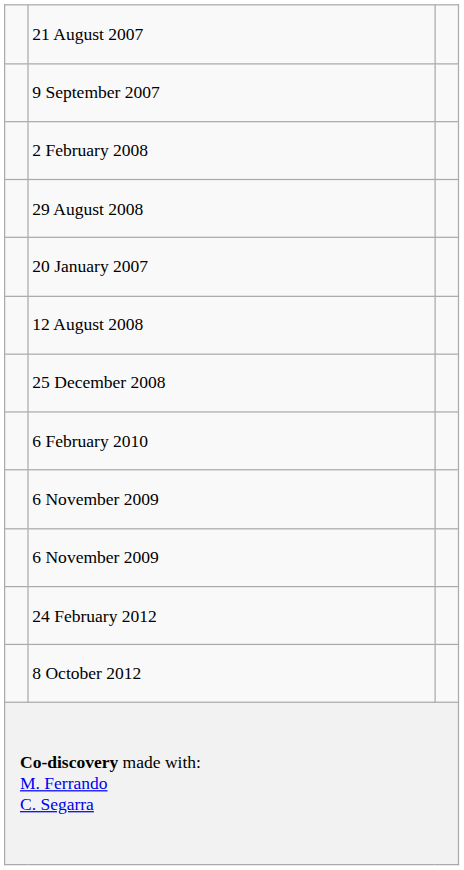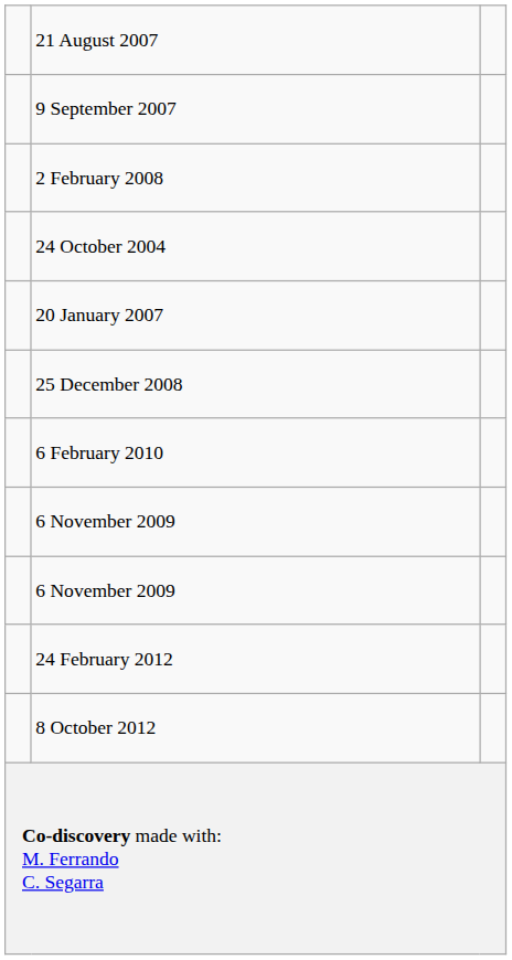- row: 29 August 2008
+ row: 24 October 2004
- row: 12 August 2008
